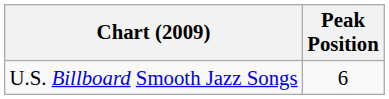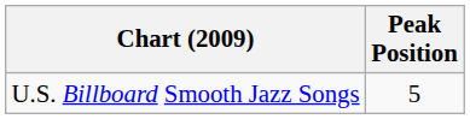U.S. Billboard Smooth Jazz Songs | Peak Position: 6 -> 5
